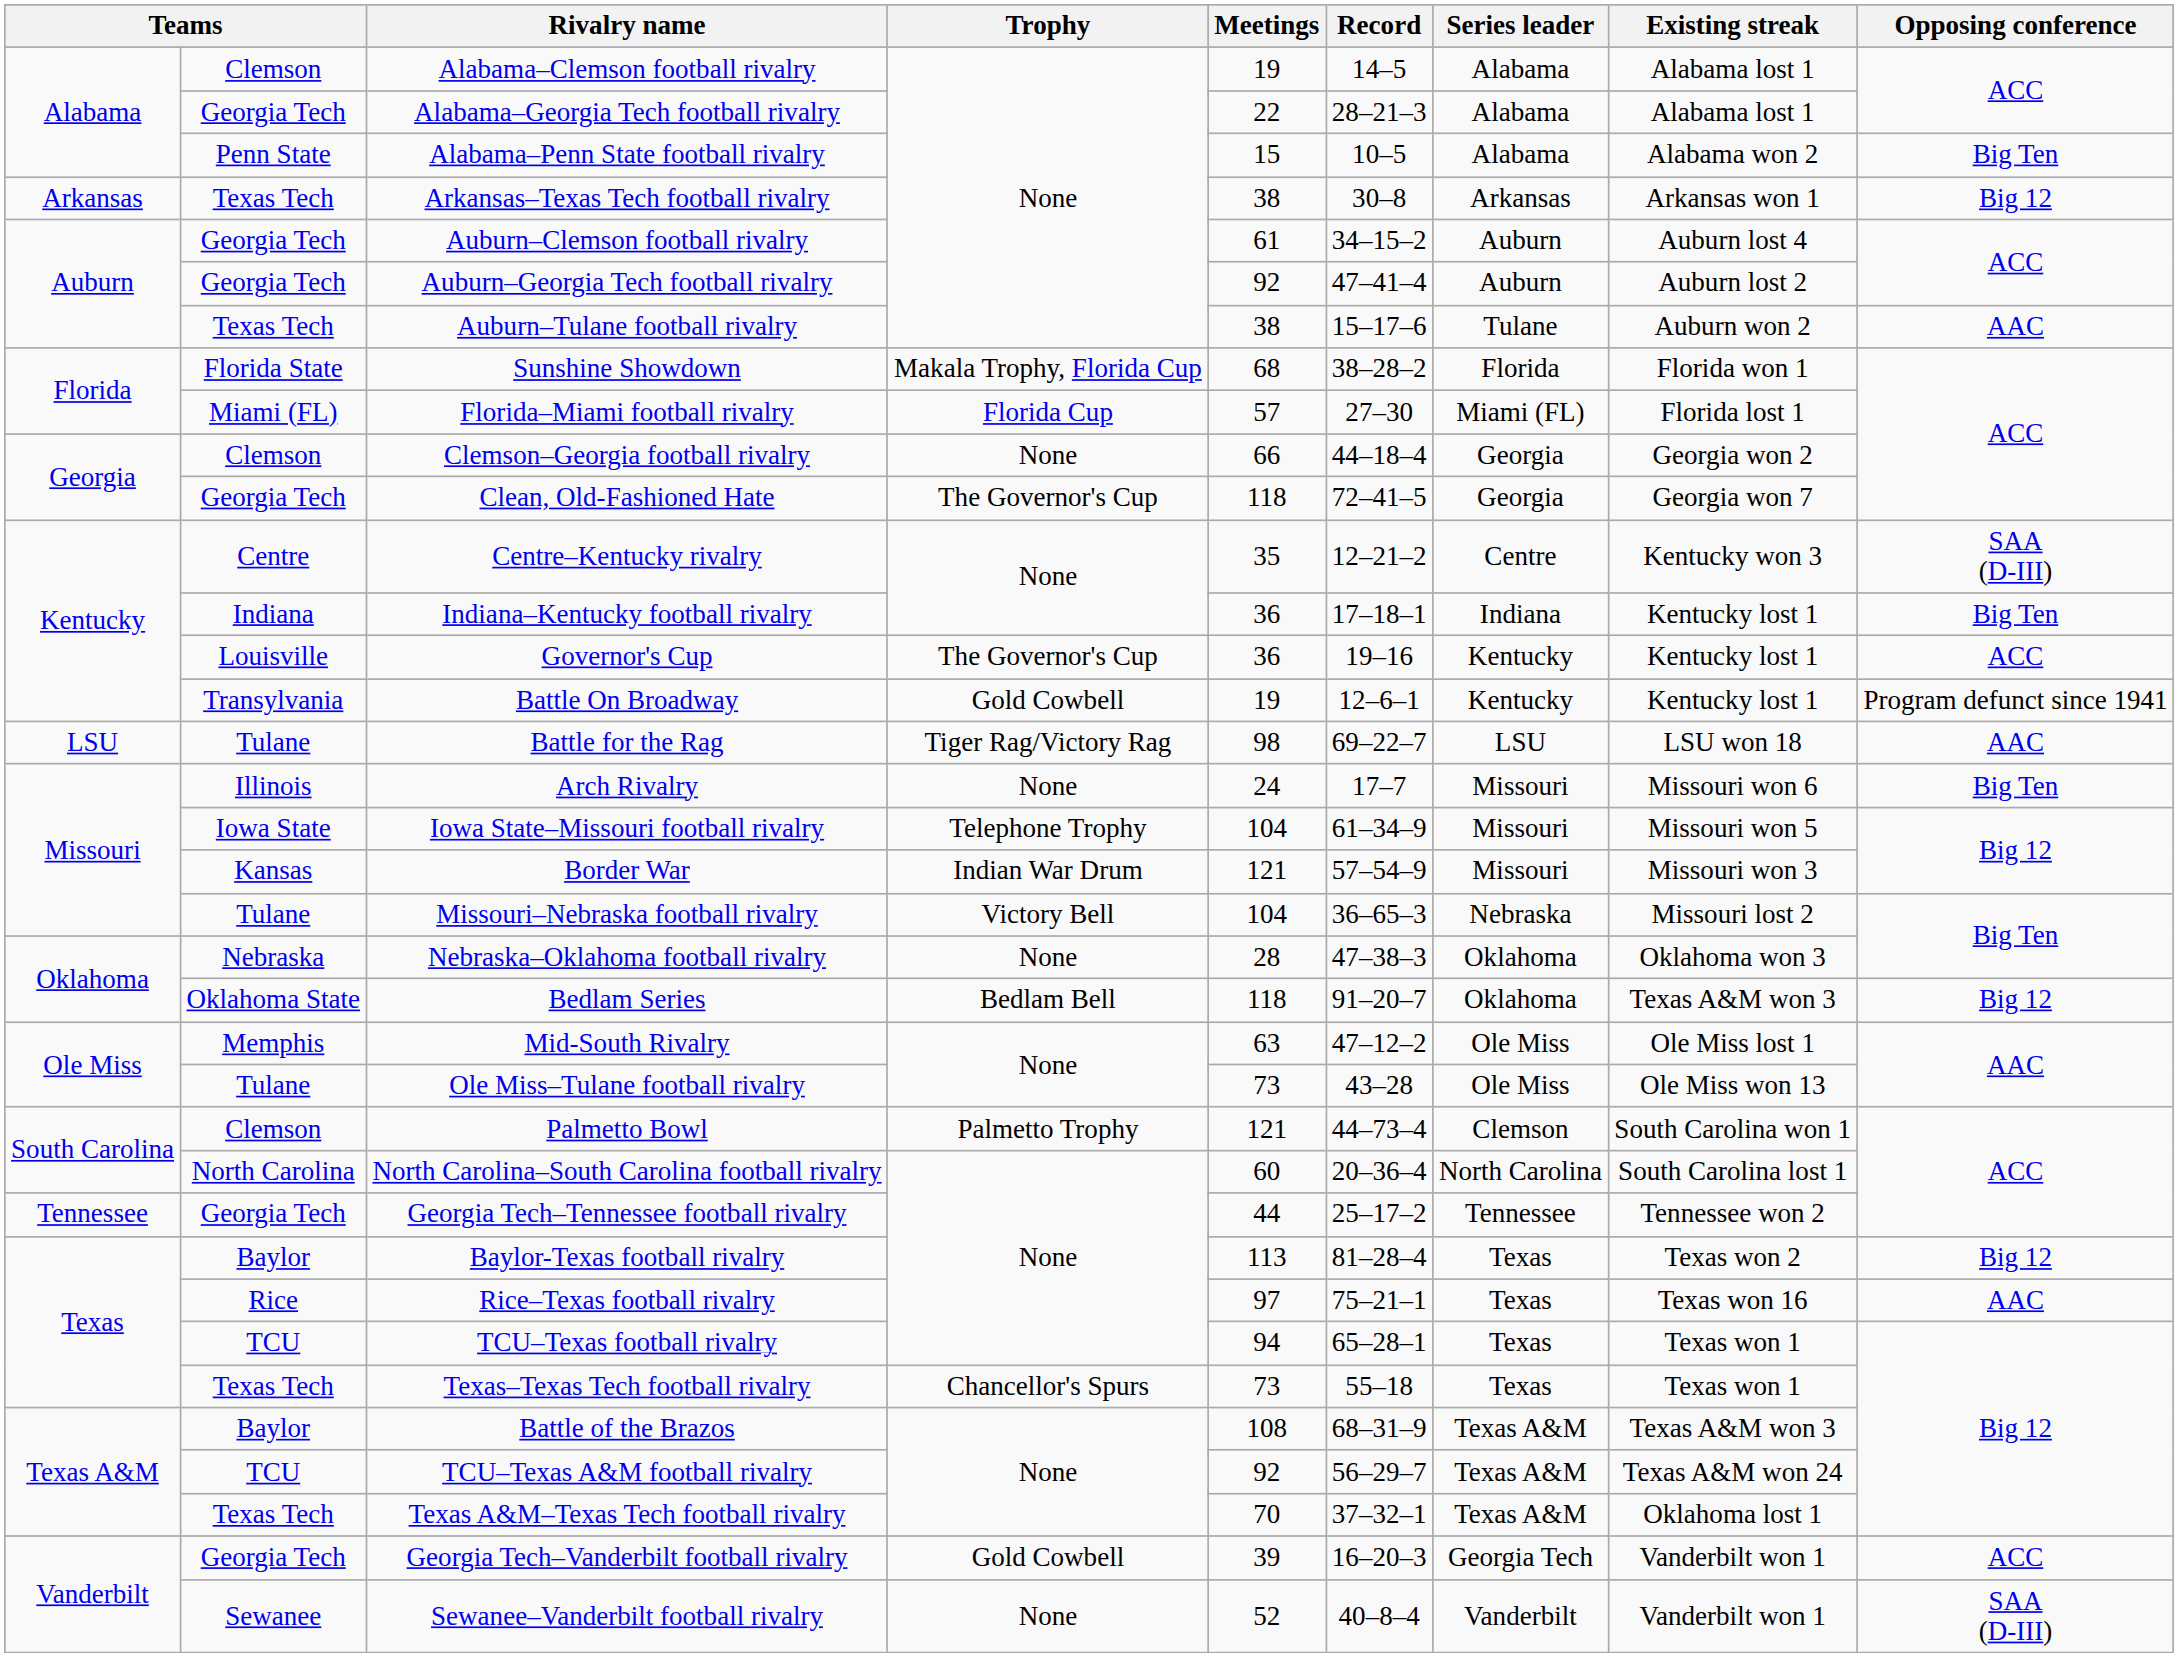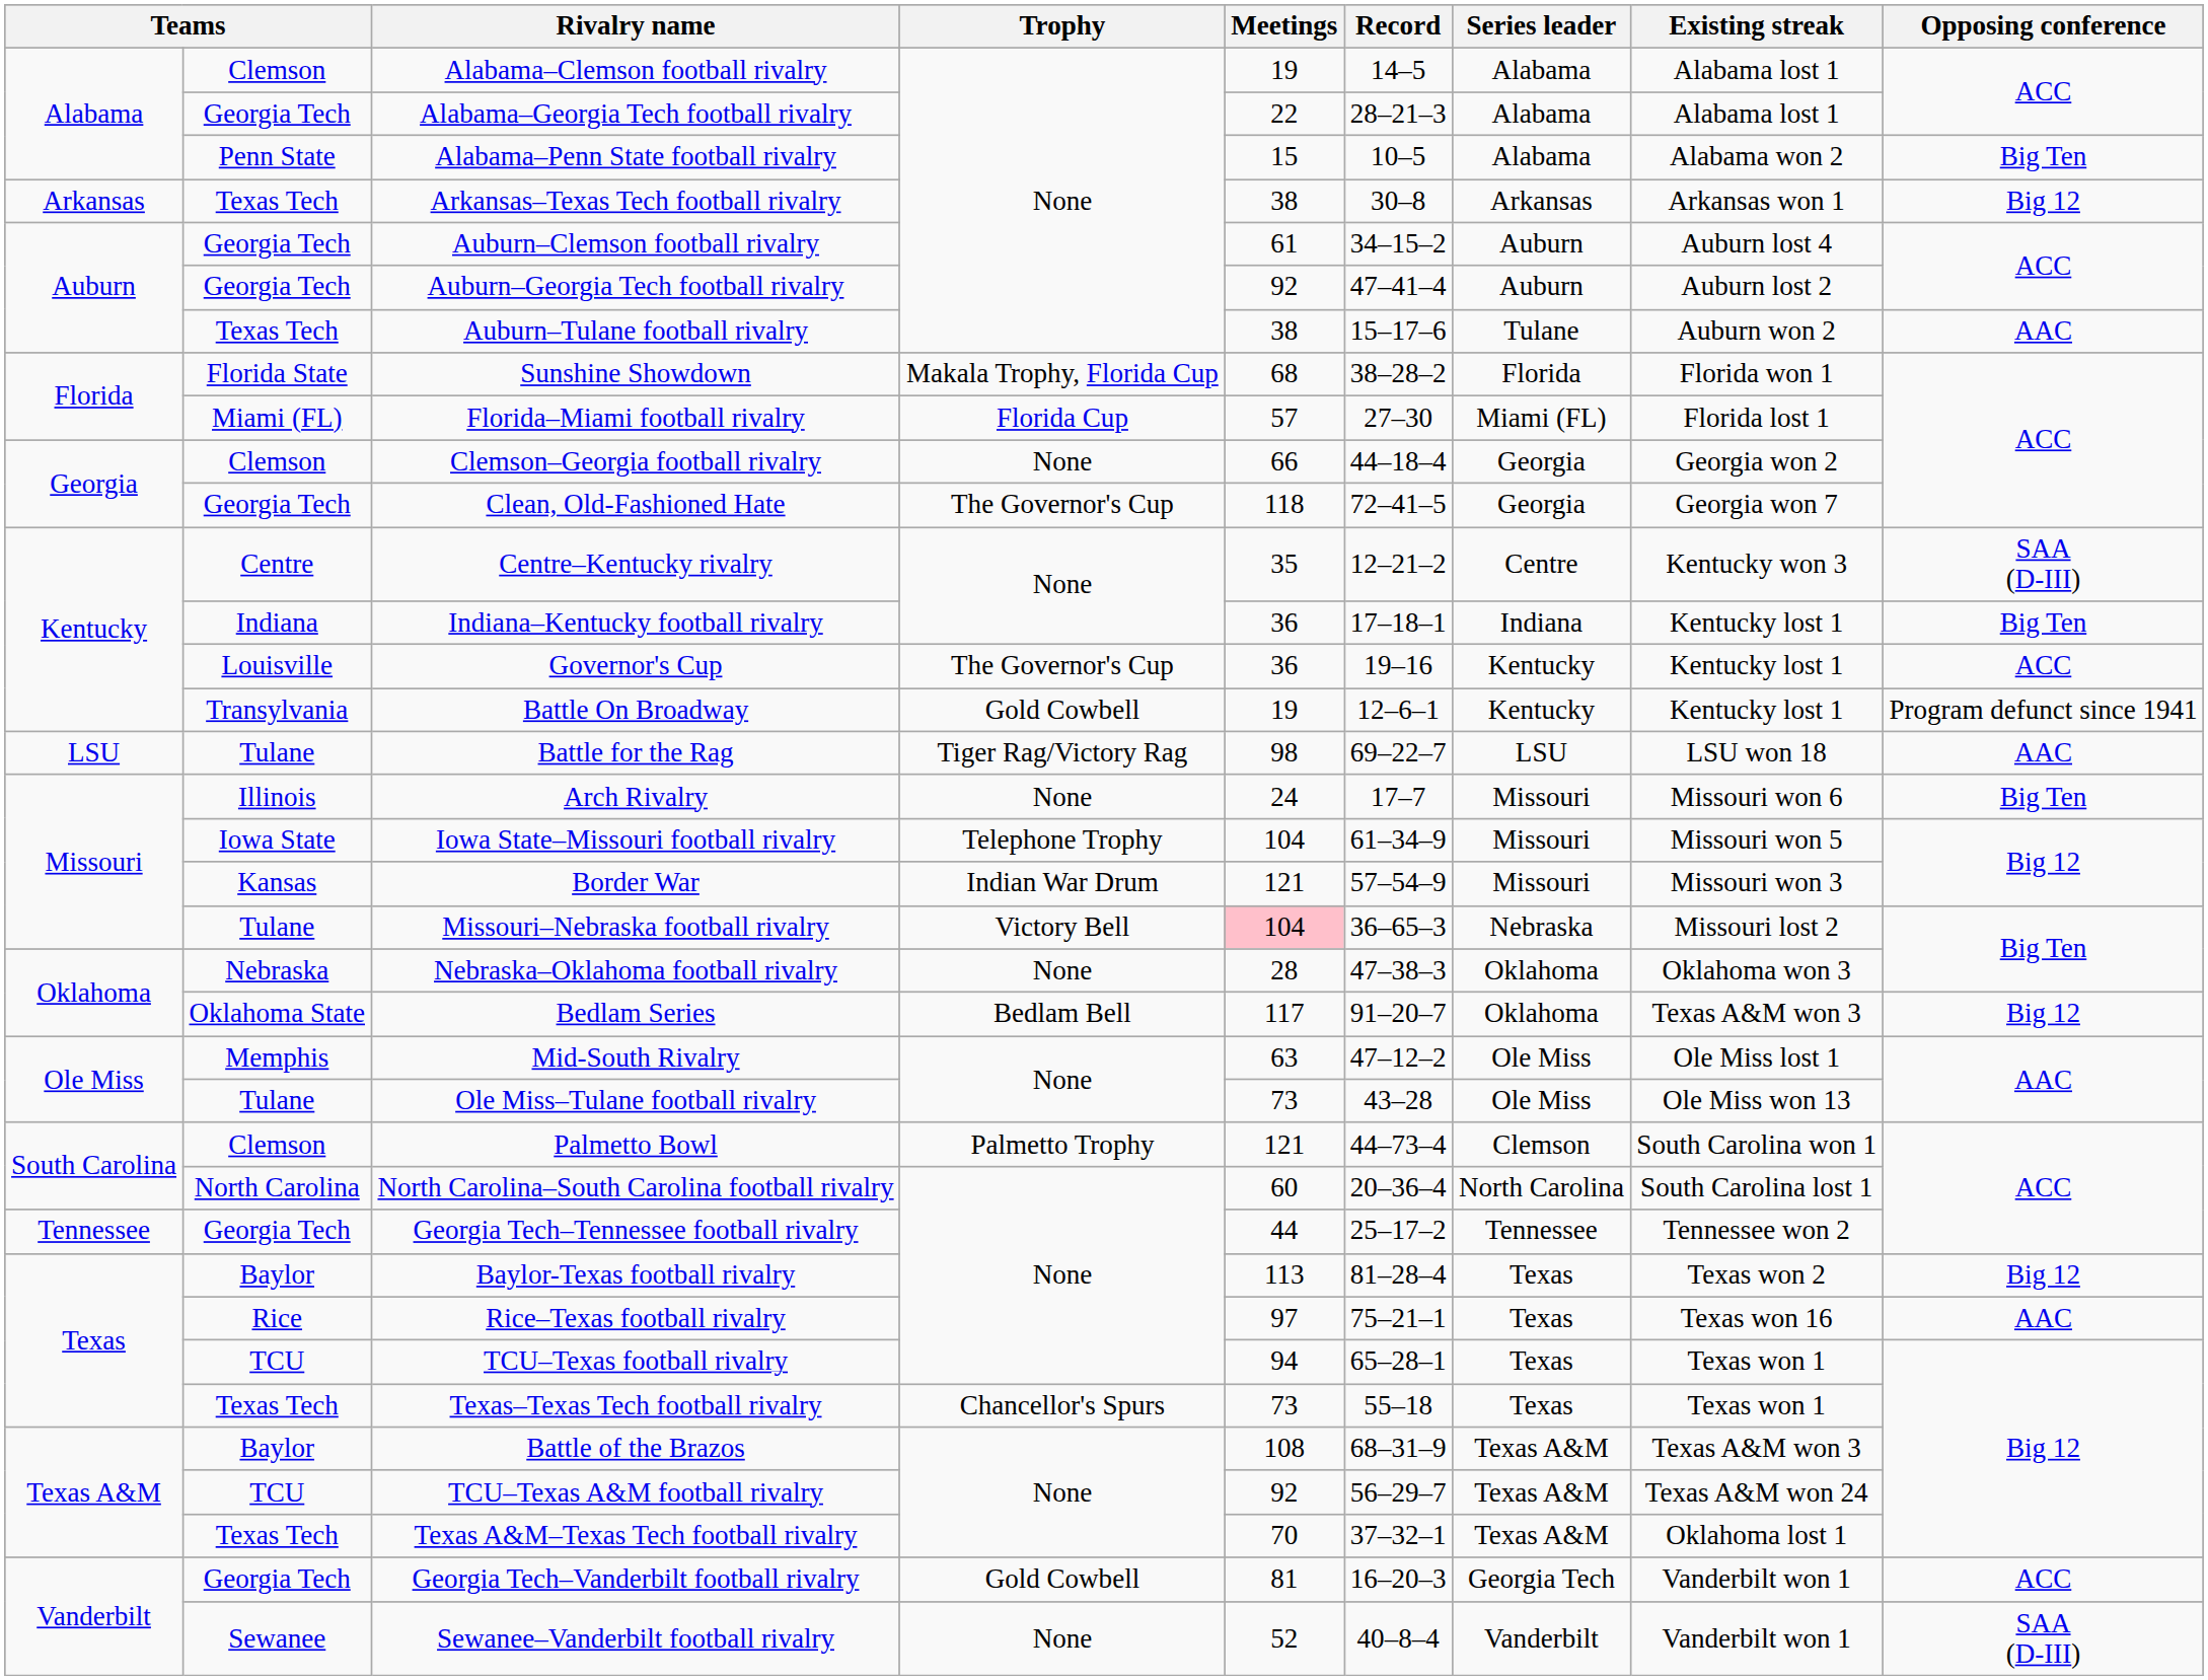Missouri–Nebraska football rivalry | Meetings: no background -> pink background
Bedlam Series | Meetings: 118 -> 117
Georgia Tech–Vanderbilt football rivalry | Meetings: 39 -> 81
